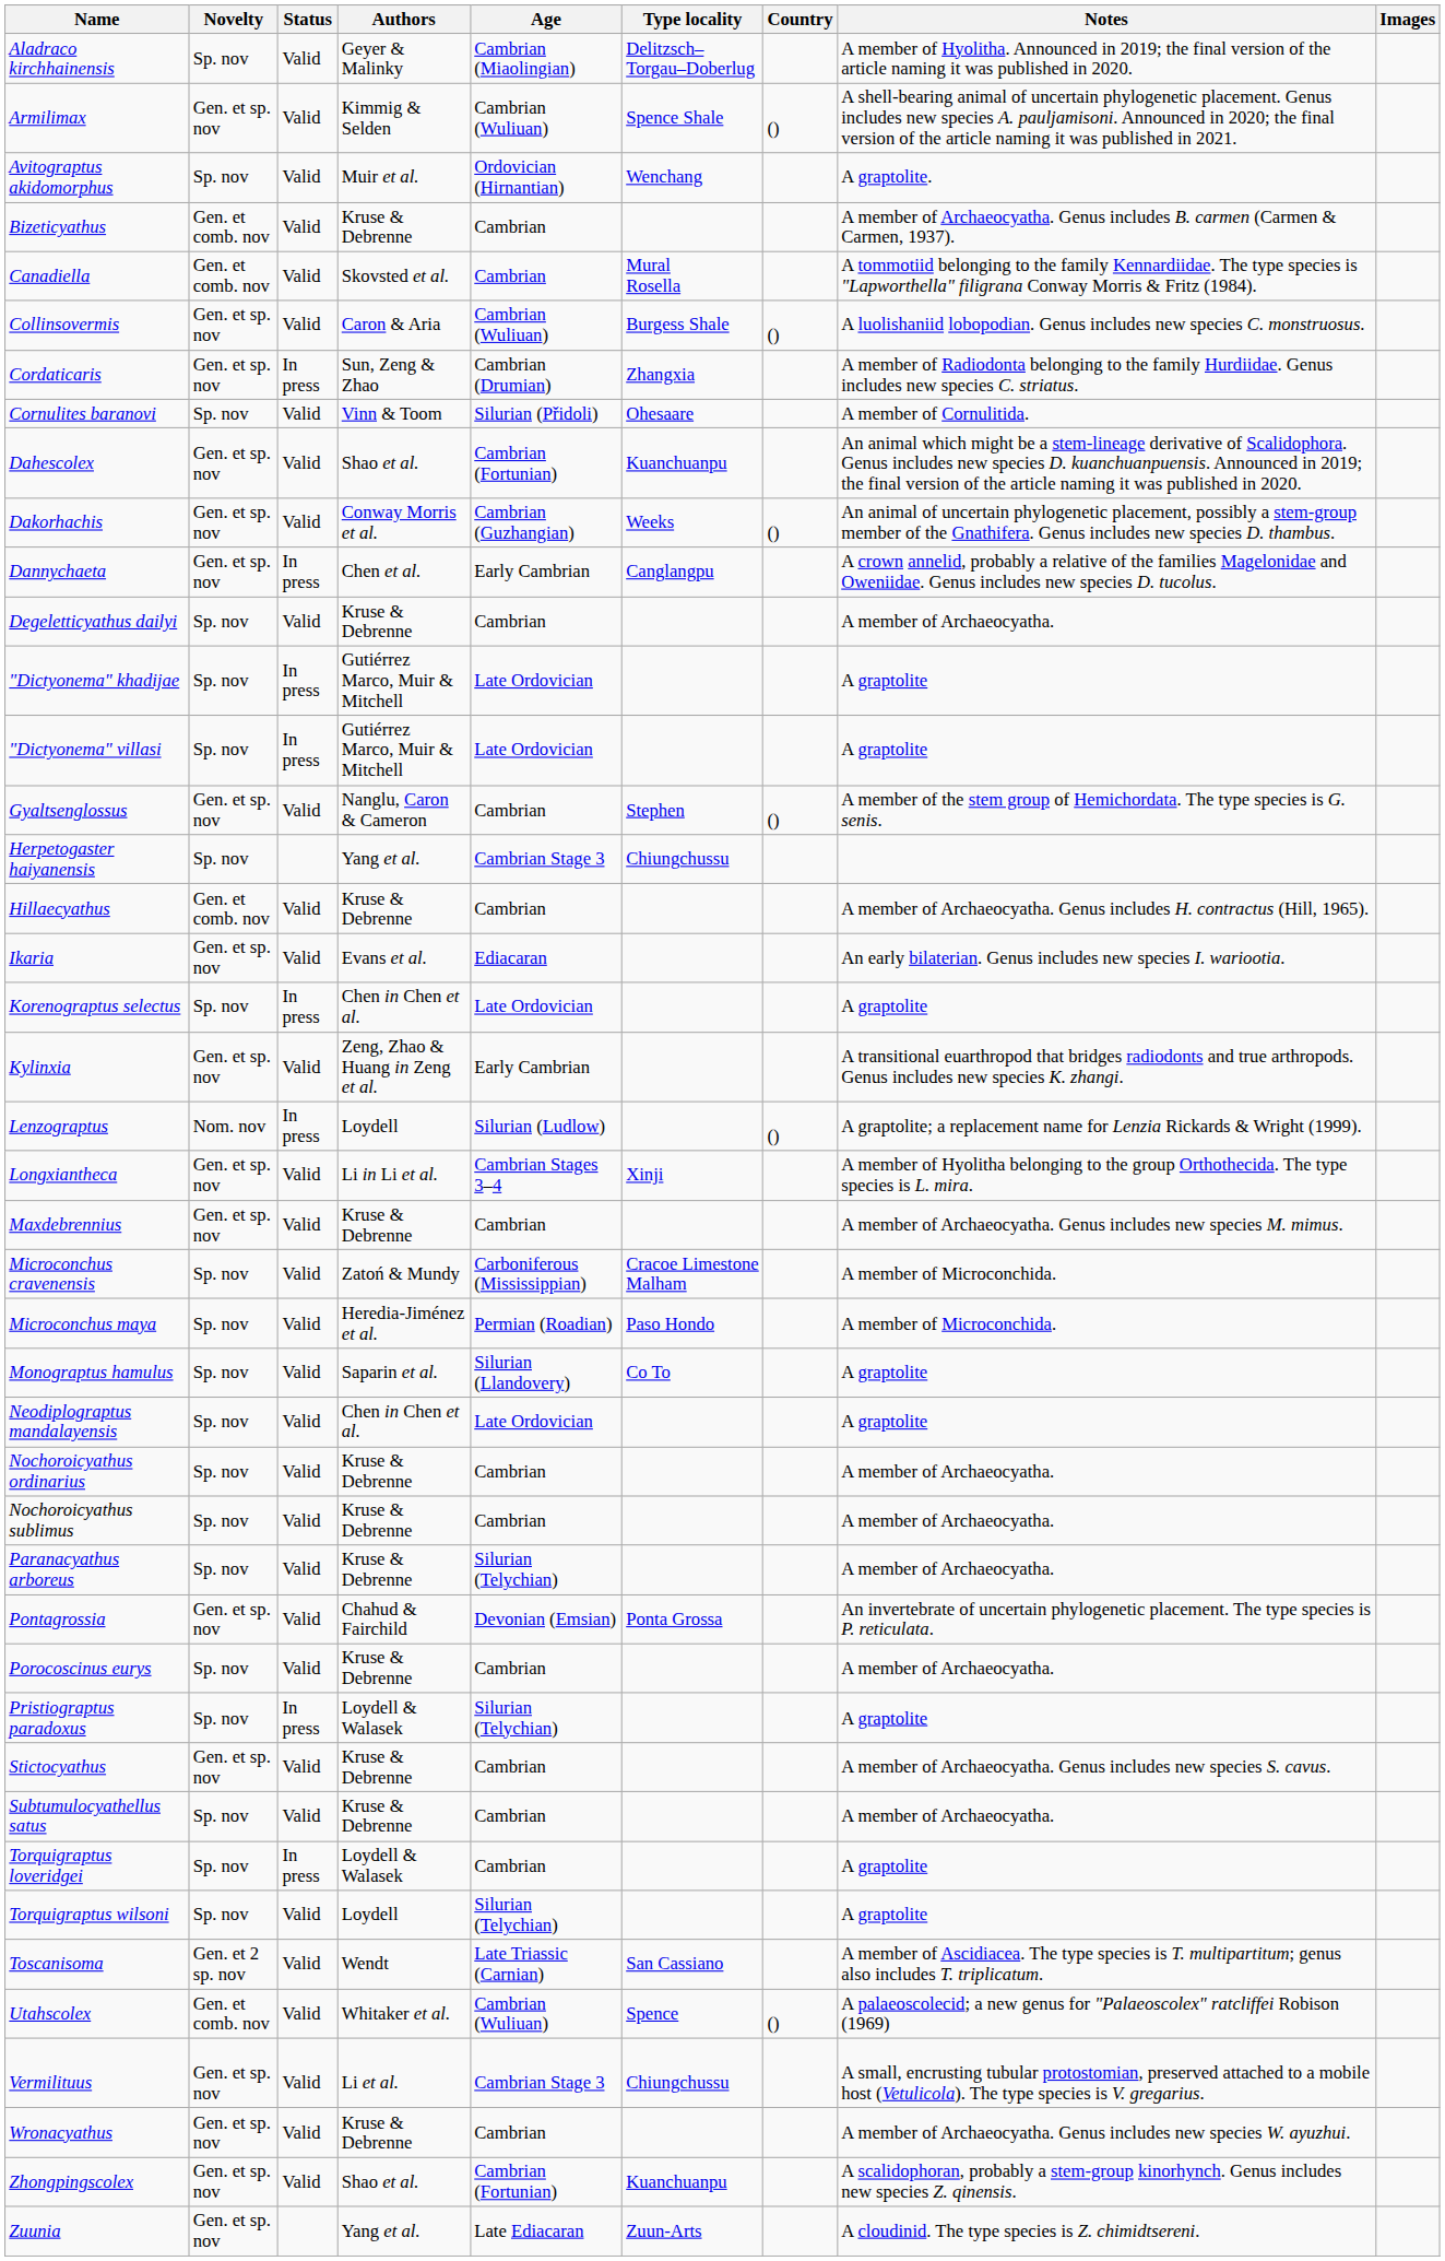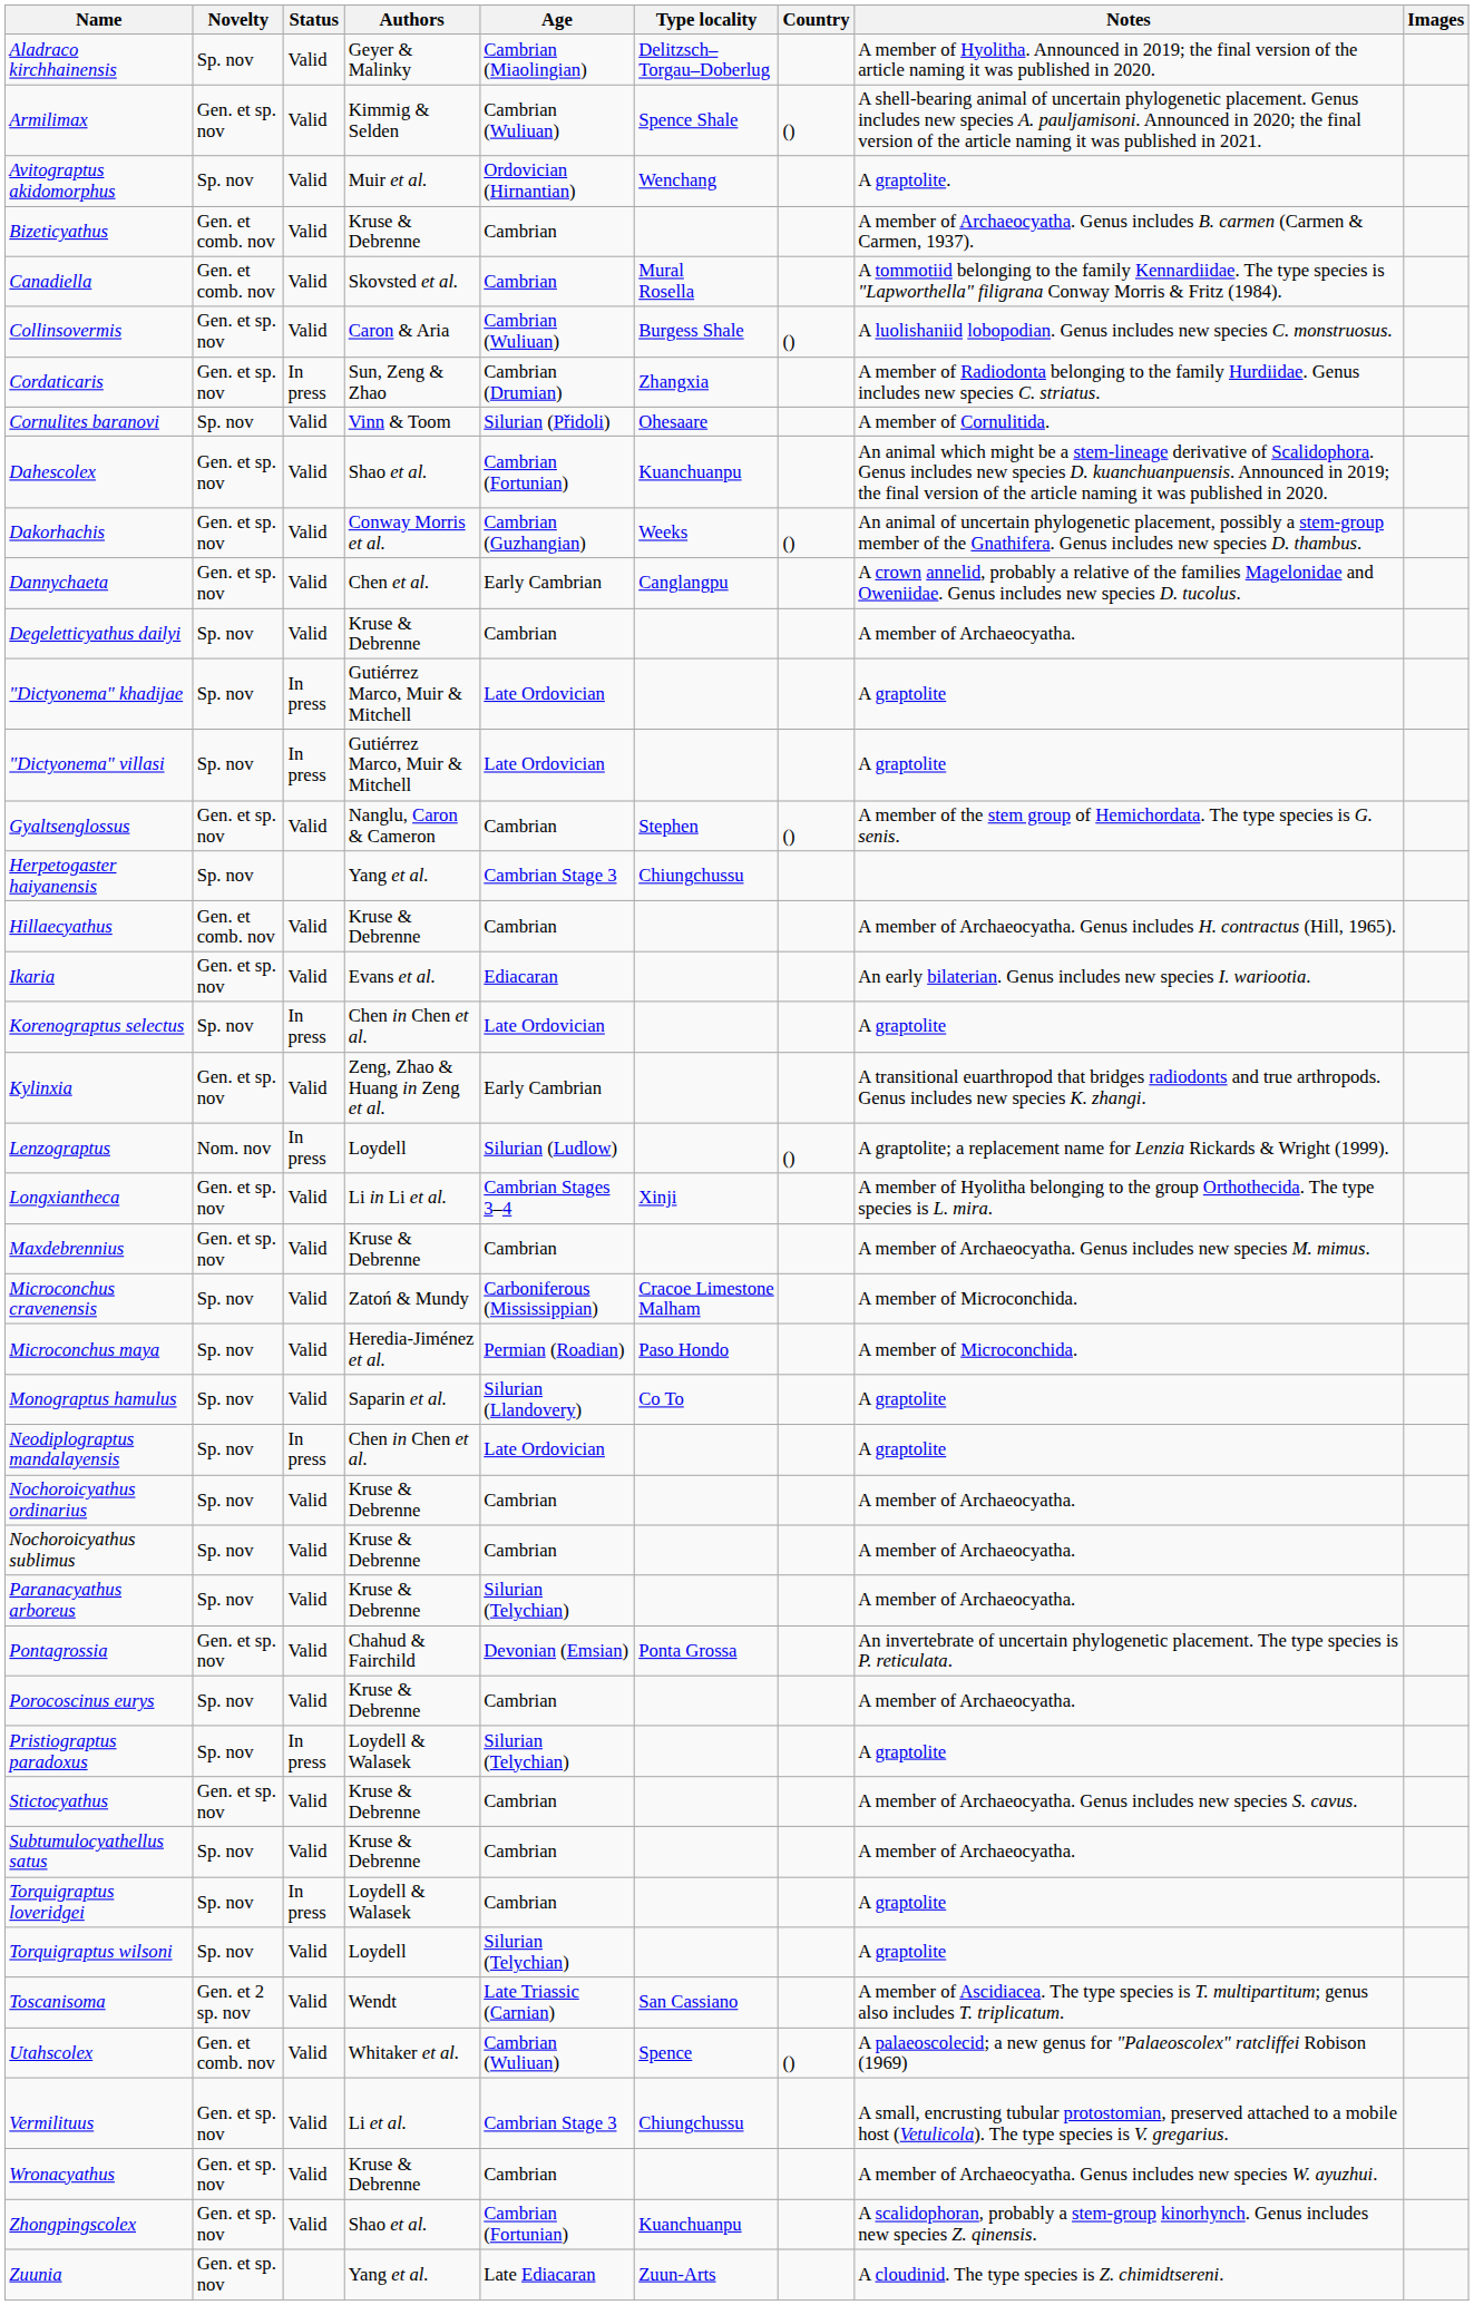Dannychaeta | Status: In press -> Valid
Neodiplograptus mandalayensis | Status: Valid -> In press
